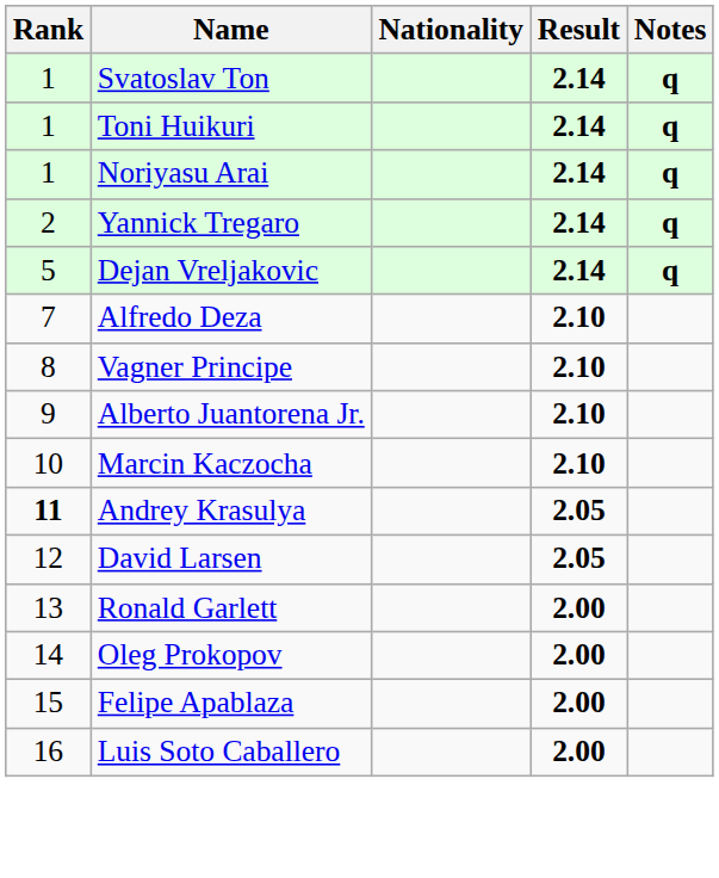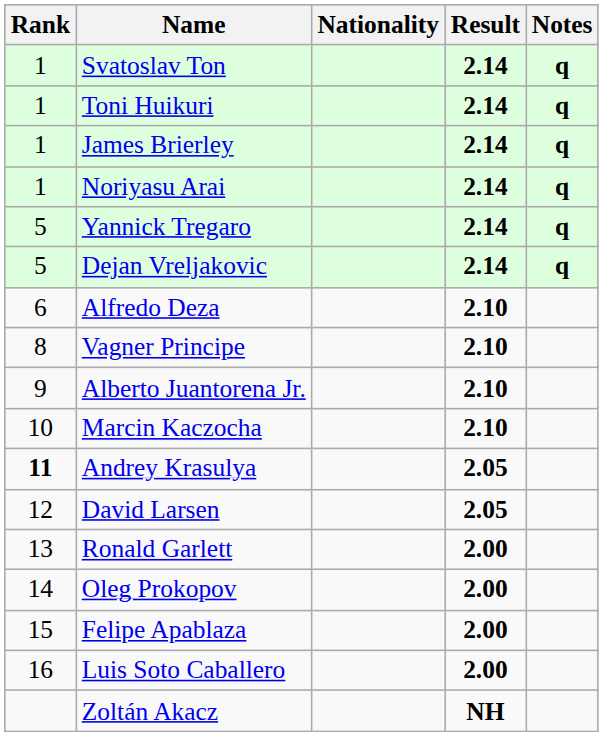+ row: 1 | James Brierley | 2.14 | q
Yannick Tregaro | Rank: 2 -> 5
Alfredo Deza | Rank: 7 -> 6
+ row: Zoltán Akacz | NH
